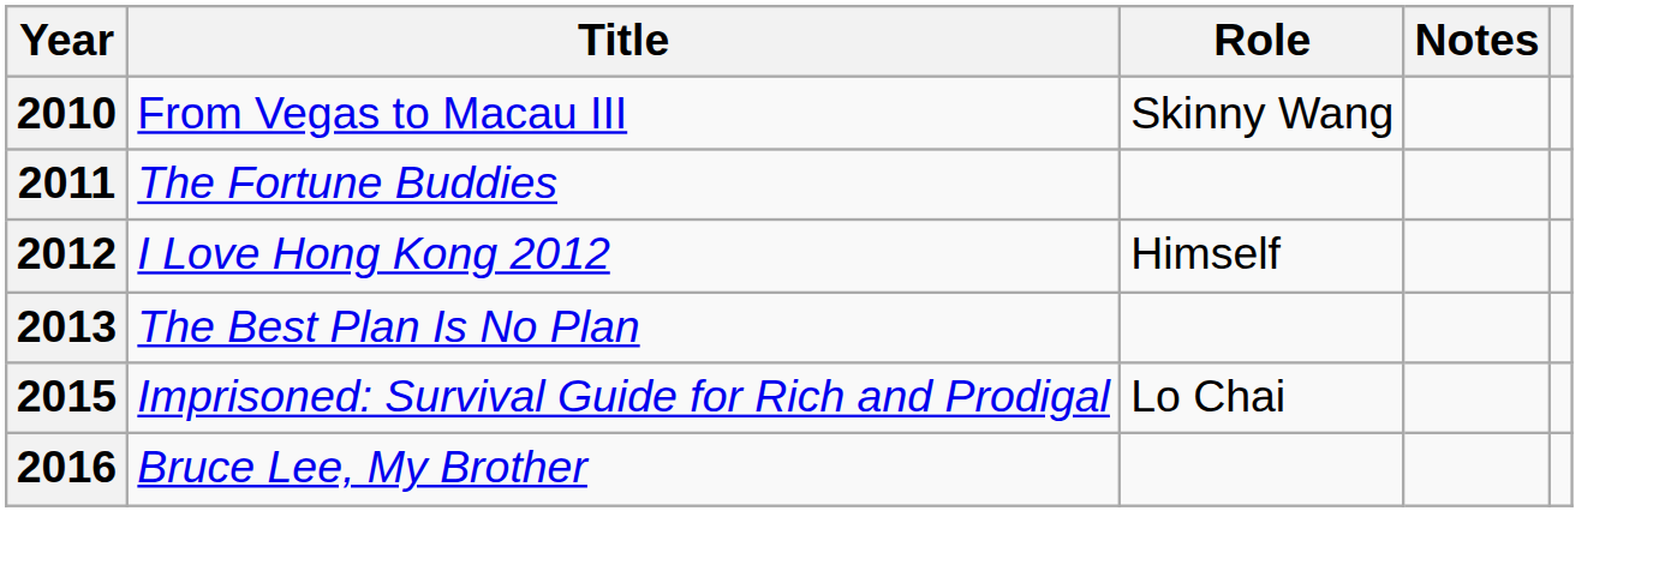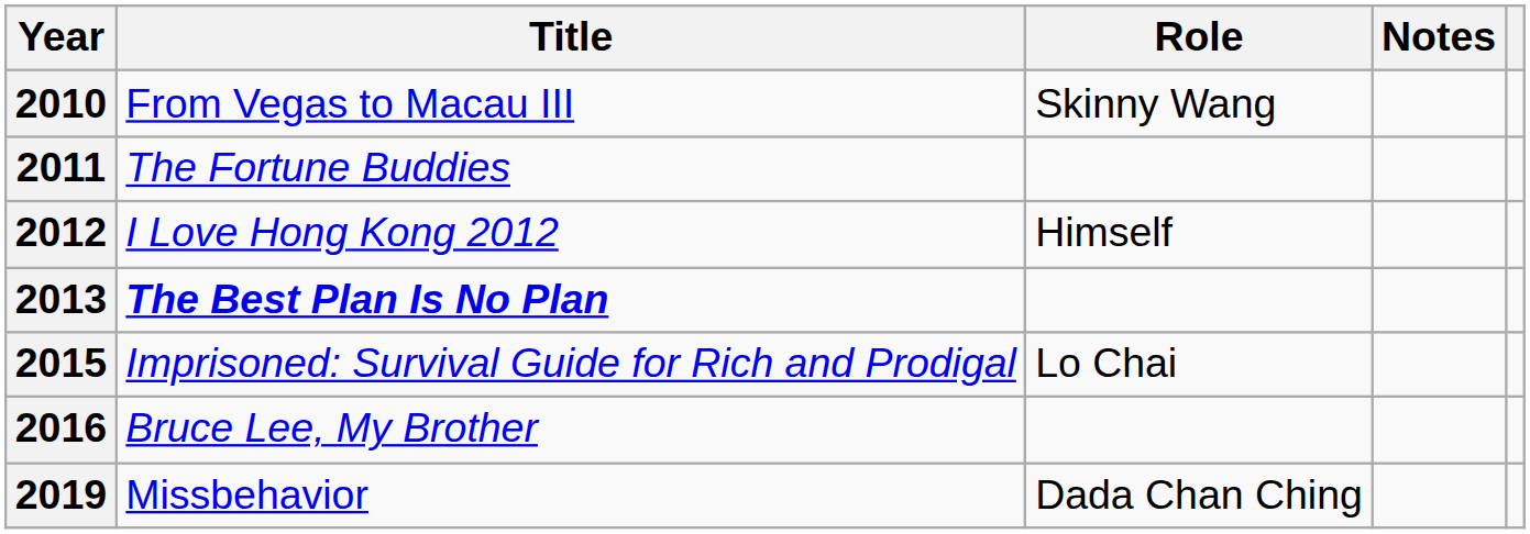2013 | Title: normal -> bold
+ row: 2019 | Missbehavior | Dada Chan Ching
